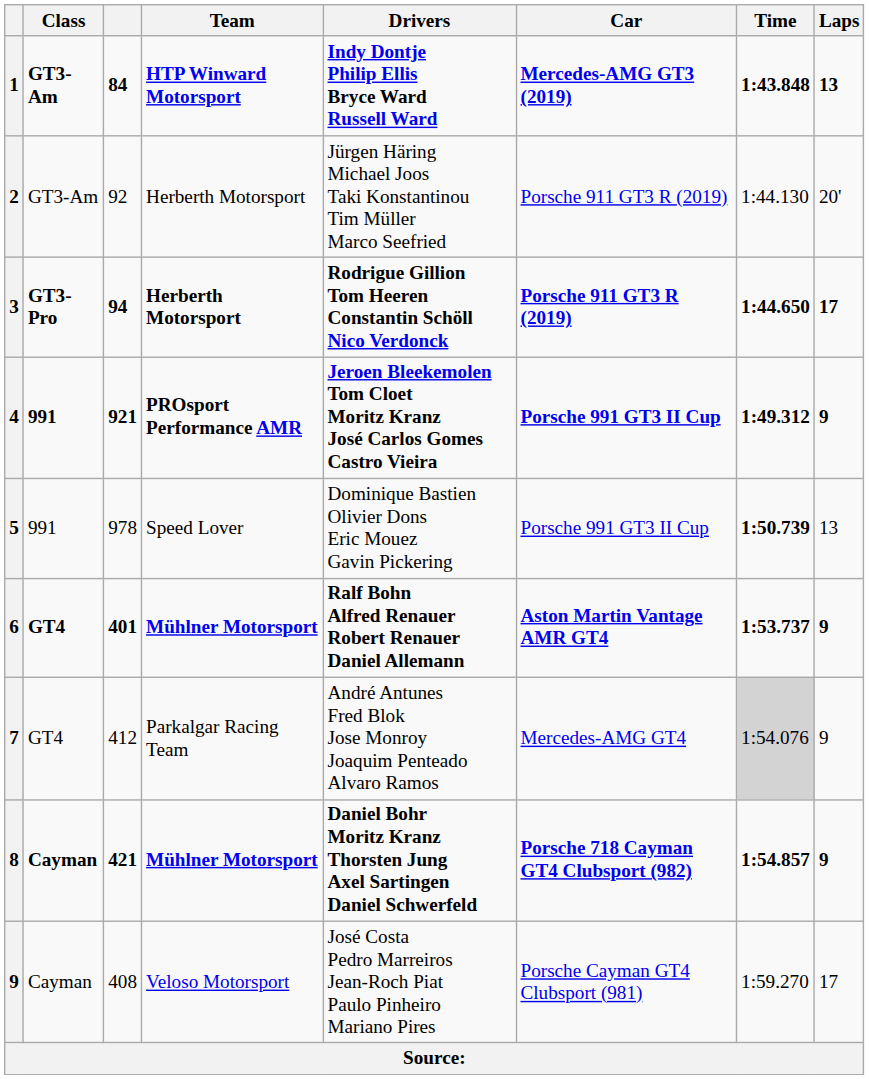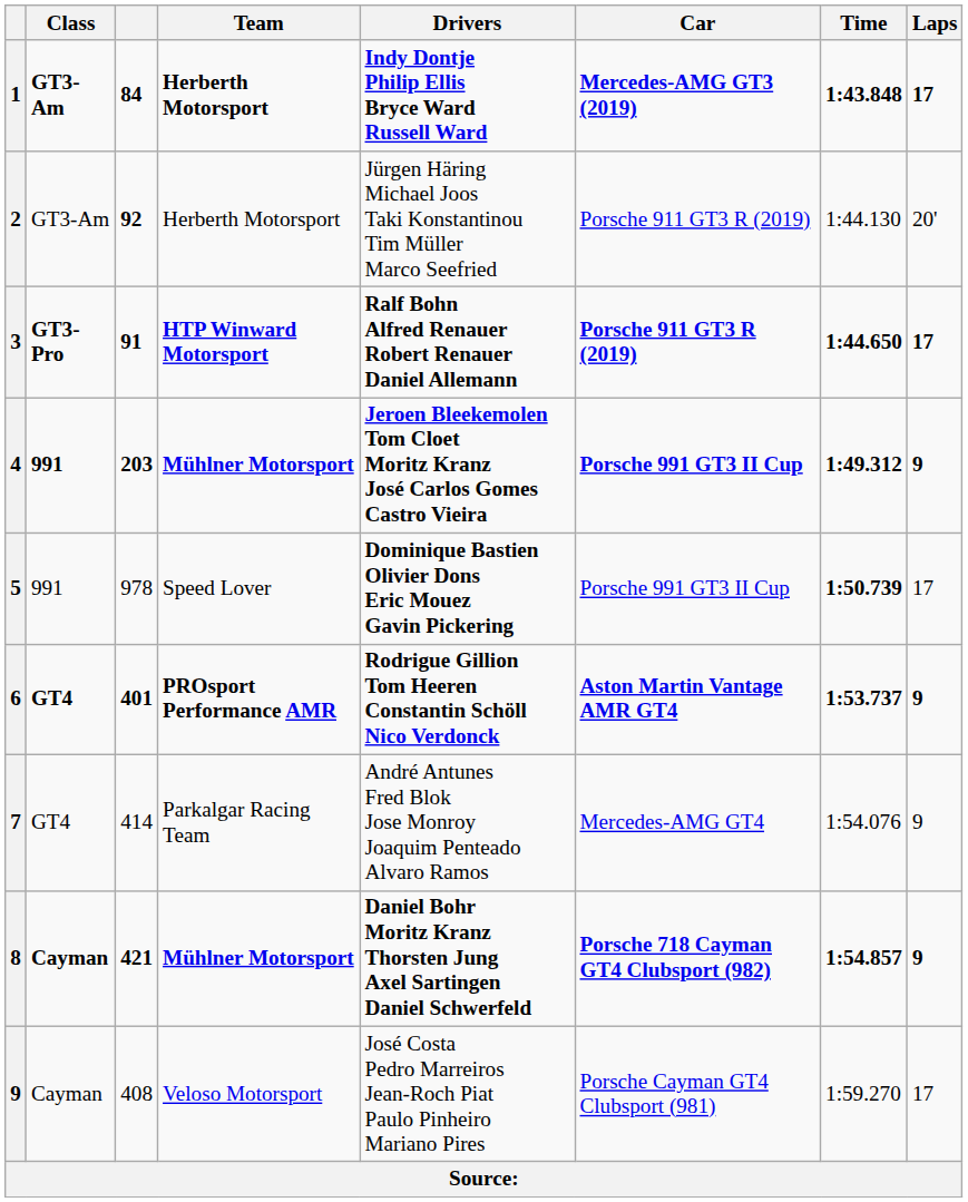1 | Team: HTP Winward Motorsport -> Herberth Motorsport
1 | Laps: 13 -> 17
2 | column 3: normal -> bold
3 | column 3: 94 -> 91
3 | Team: Herberth Motorsport -> HTP Winward Motorsport
3 | Drivers: Rodrigue Gillion Tom Heeren Constantin Schöll Nico Verdonck -> Ralf Bohn Alfred Renauer Robert Renauer Daniel Allemann
4 | column 3: 921 -> 203
4 | Team: PROsport Performance AMR -> Mühlner Motorsport
5 | Drivers: normal -> bold
5 | Laps: 13 -> 17
6 | Team: Mühlner Motorsport -> PROsport Performance AMR
6 | Drivers: Ralf Bohn Alfred Renauer Robert Renauer Daniel Allemann -> Rodrigue Gillion Tom Heeren Constantin Schöll Nico Verdonck
7 | column 3: 412 -> 414
7 | Time: lightgrey background -> no background
